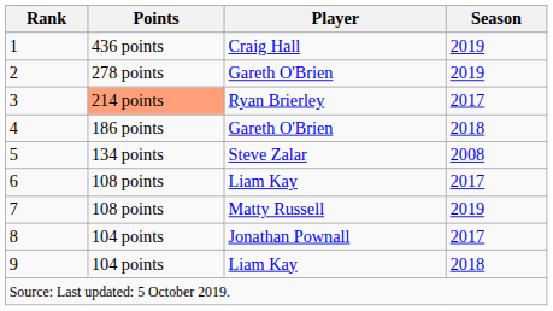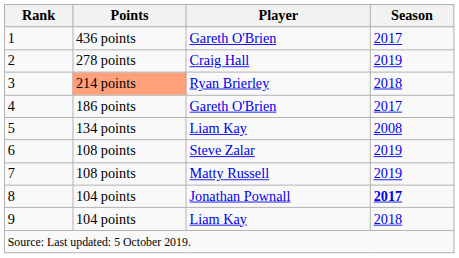1 | Player: Craig Hall -> Gareth O'Brien
1 | Season: 2019 -> 2017
2 | Player: Gareth O'Brien -> Craig Hall
3 | Season: 2017 -> 2018
4 | Season: 2018 -> 2017
5 | Player: Steve Zalar -> Liam Kay
6 | Player: Liam Kay -> Steve Zalar
6 | Season: 2017 -> 2019
8 | Season: normal -> bold
